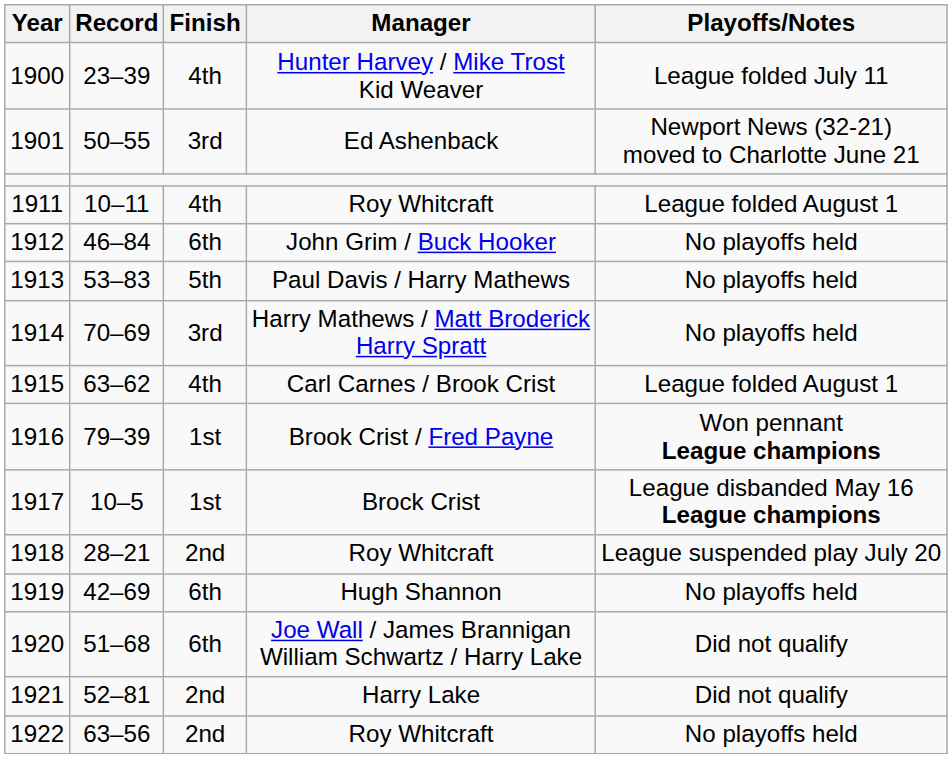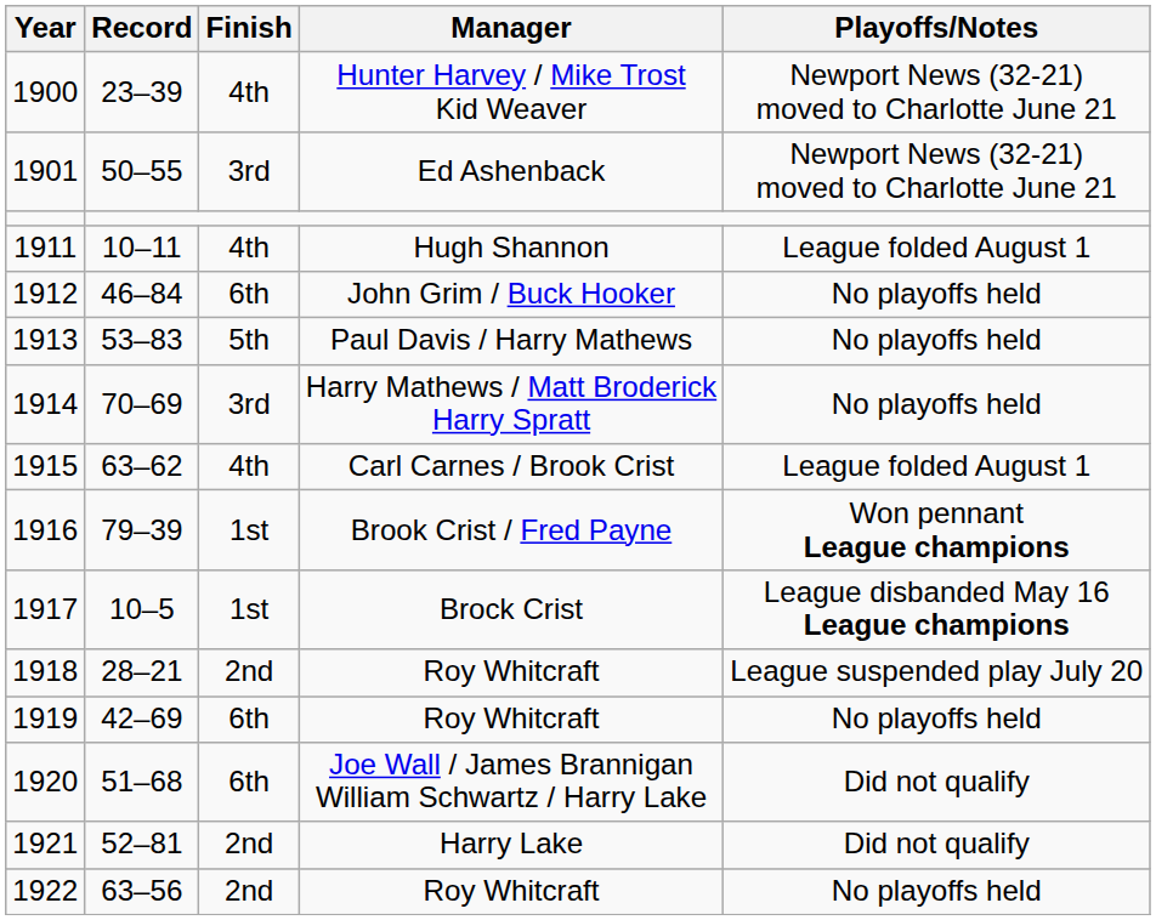1900 | Playoffs/Notes: League folded July 11 -> Newport News (32-21) moved to Charlotte June 21
1911 | Manager: Roy Whitcraft -> Hugh Shannon
1919 | Manager: Hugh Shannon -> Roy Whitcraft
